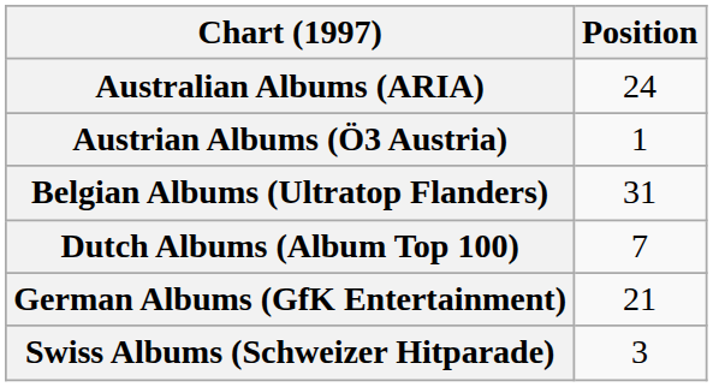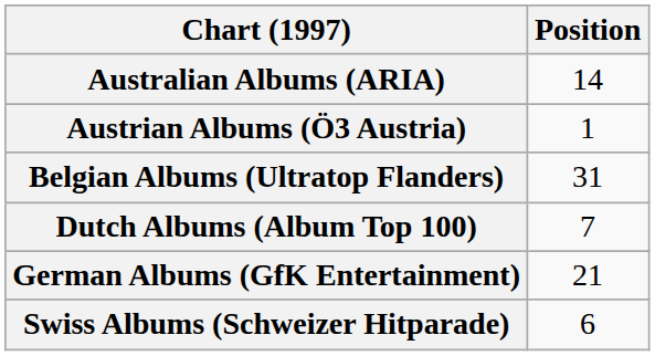Australian Albums (ARIA) | Position: 24 -> 14
Swiss Albums (Schweizer Hitparade) | Position: 3 -> 6
